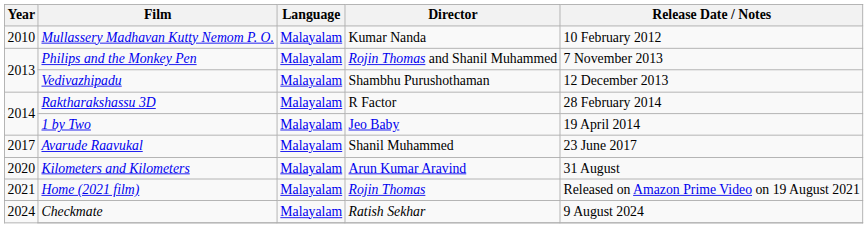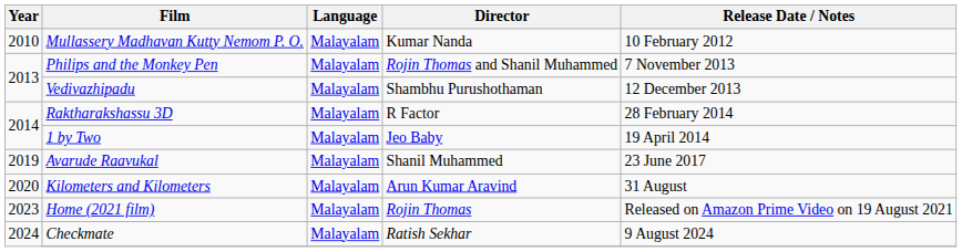Avarude Raavukal | Year: 2017 -> 2019
Home (2021 film) | Year: 2021 -> 2023
